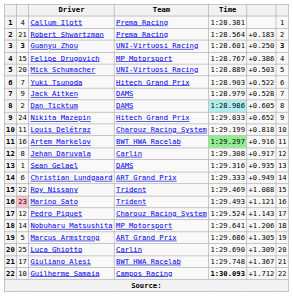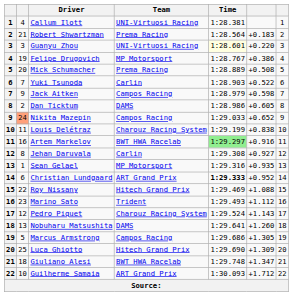Callum Ilott | Team: Prema Racing -> UNI-Virtuosi Racing
Guanyu Zhou | column 2: bold -> normal
Guanyu Zhou | Time: no background -> lightyellow background
Guanyu Zhou | column 6: +0.250 -> +0.220
Guanyu Zhou | column 7: bold -> normal
Felipe Drugovich | column 2: 15 -> 19
Mick Schumacher | Team: UNI-Virtuosi Racing -> Prema Racing
Mick Schumacher | column 6: +0.503 -> +0.508
Yuki Tsunoda | Team: Hitech Grand Prix -> Carlin
Jack Aitken | Team: DAMS -> Campos Racing
Jack Aitken | column 6: +0.528 -> +0.598
Dan Ticktum | Time: paleturquoise background -> no background
Nikita Mazepin | column 2: no background -> lightsalmon background
Nikita Mazepin | Team: Hitech Grand Prix -> Campos Racing
Louis Delétraz | column 6: +0.818 -> +0.838
Jehan Daruvala | column 6: +0.917 -> +0.927
Sean Gelael | Team: DAMS -> MP Motorsport
Christian Lundgaard | Time: normal -> bold
Christian Lundgaard | column 6: +0.949 -> +0.952
Roy Nissany | Team: Trident -> Hitech Grand Prix
Marino Sato | column 2: pink background -> no background
Marino Sato | column 6: +1.121 -> +1.112
Nobuharu Matsushita | column 2: 14 -> 13
Nobuharu Matsushita | Team: MP Motorsport -> DAMS
Nobuharu Matsushita | column 6: +1.206 -> +1.260
Marcus Armstrong | Team: ART Grand Prix -> Campos Racing
Luca Ghiotto | Team: Carlin -> Hitech Grand Prix
Giuliano Alesi | column 2: 17 -> 18
Giuliano Alesi | column 6: +1.367 -> +1.347
Guilherme Samaia | Team: Campos Racing -> ART Grand Prix
Guilherme Samaia | Time: bold -> normal
